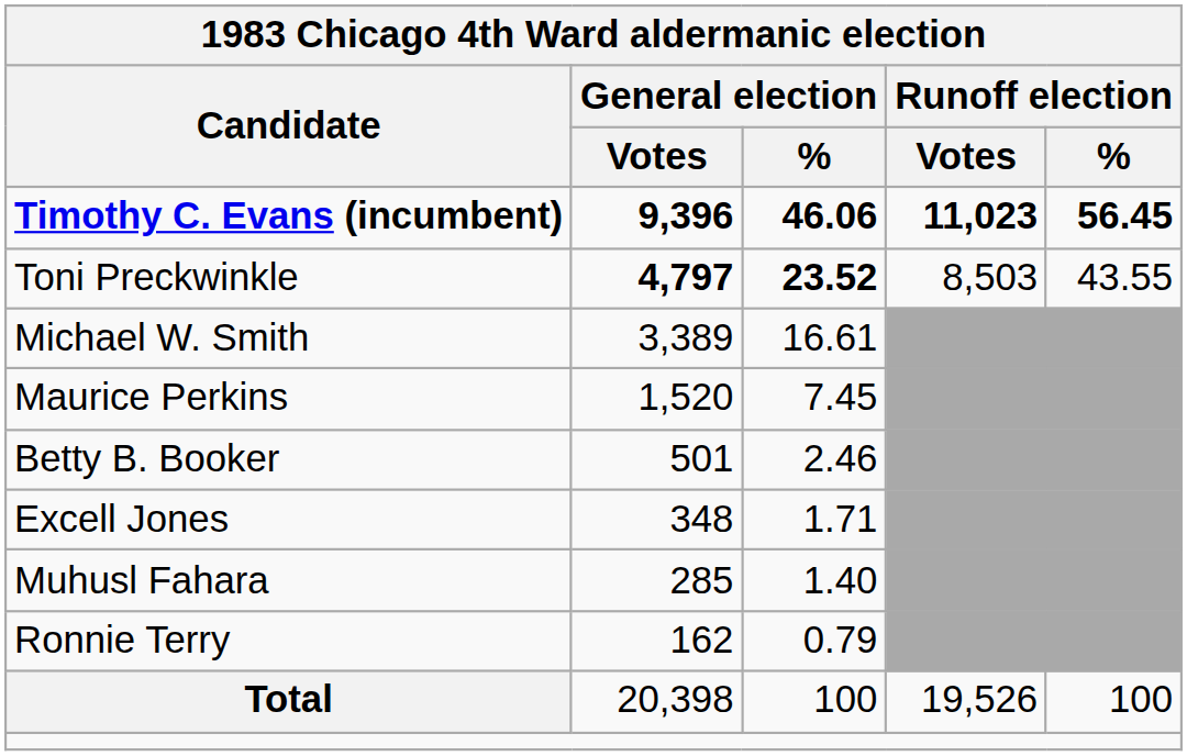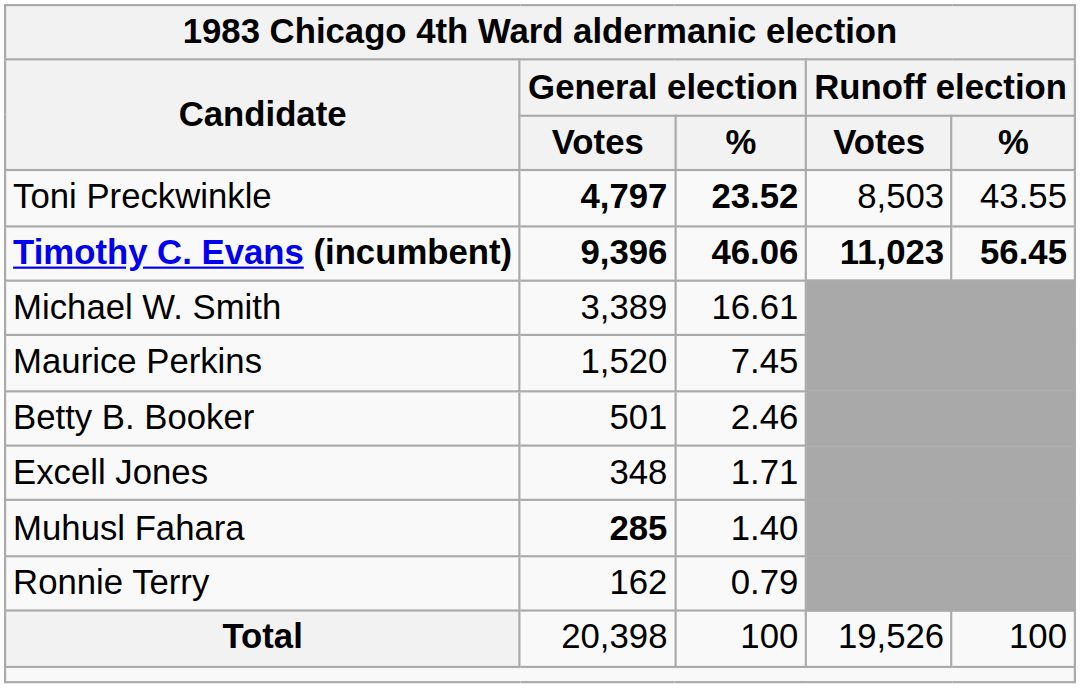rows swapped: Timothy C. Evans (incumbent) <-> Toni Preckwinkle
Muhusl Fahara | General election / Votes: normal -> bold
